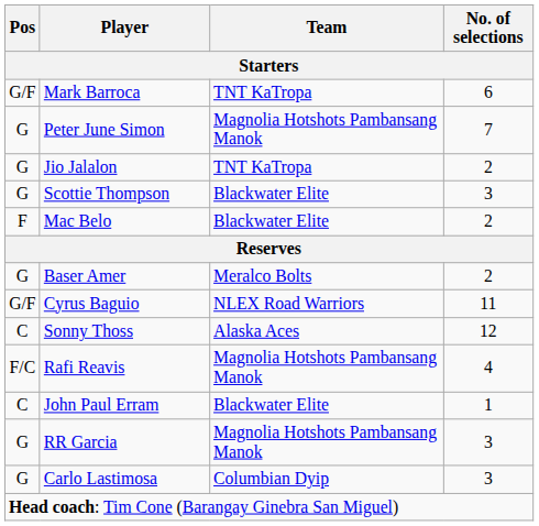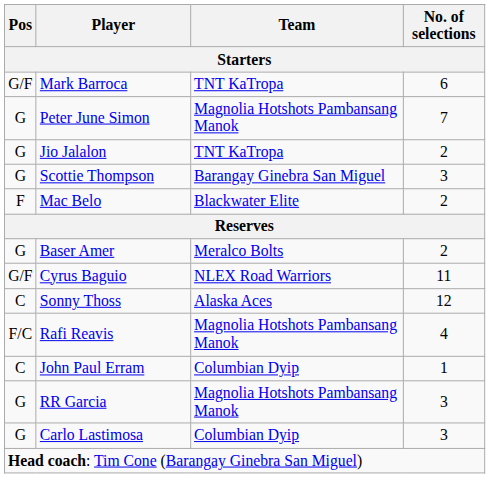Scottie Thompson | Team: Blackwater Elite -> Barangay Ginebra San Miguel
John Paul Erram | Team: Blackwater Elite -> Columbian Dyip
